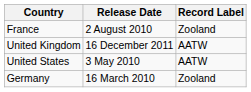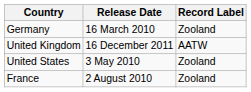rows swapped: Germany <-> France
United States | Record Label: AATW -> Zooland
